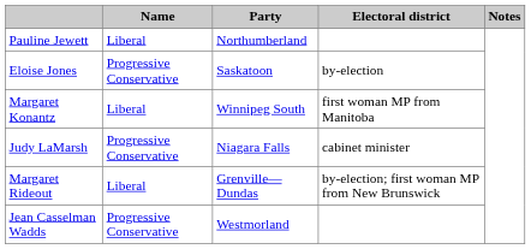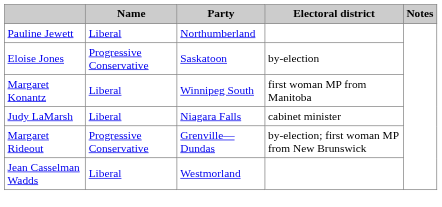Judy LaMarsh | Name: Progressive Conservative -> Liberal
Margaret Rideout | Name: Liberal -> Progressive Conservative
Jean Casselman Wadds | Name: Progressive Conservative -> Liberal
